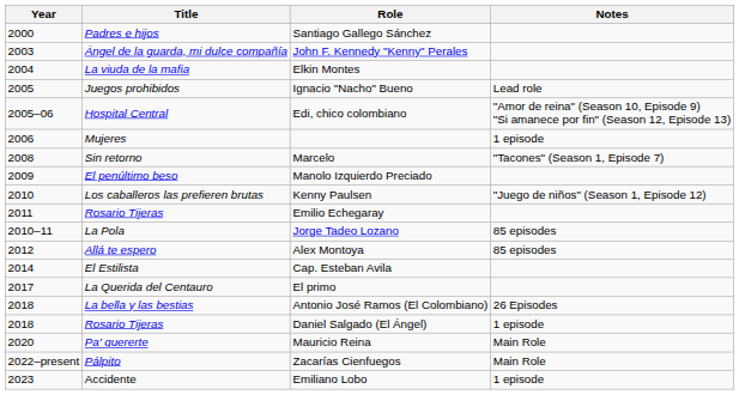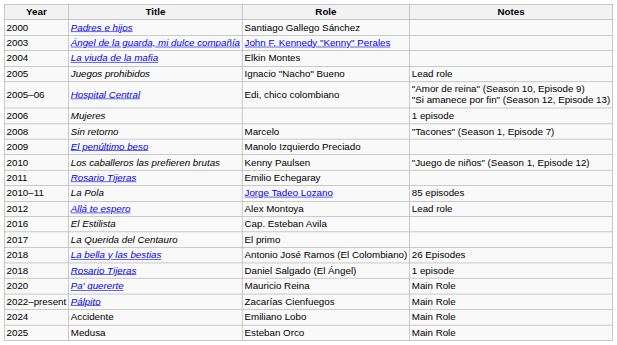Alex Montoya | Notes: 85 episodes -> Lead role
Cap. Esteban Avila | Year: 2014 -> 2016
Emiliano Lobo | Year: 2023 -> 2024
Emiliano Lobo | Notes: 1 episode -> Main Role
+ row: 2025 | Medusa | Esteban Orco | Main Role
